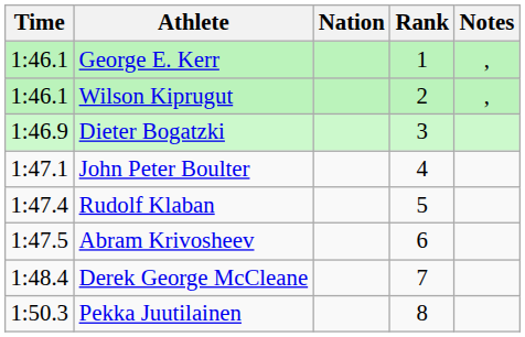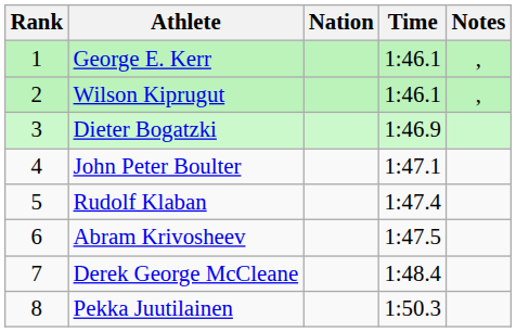columns swapped: Rank <-> Time
